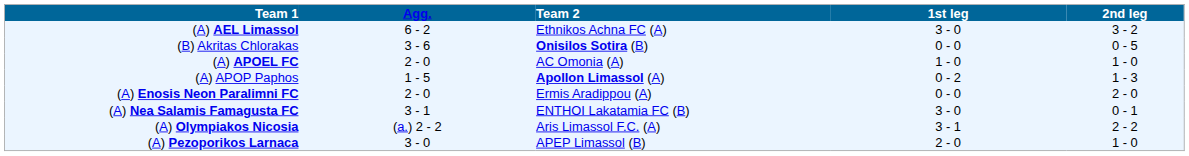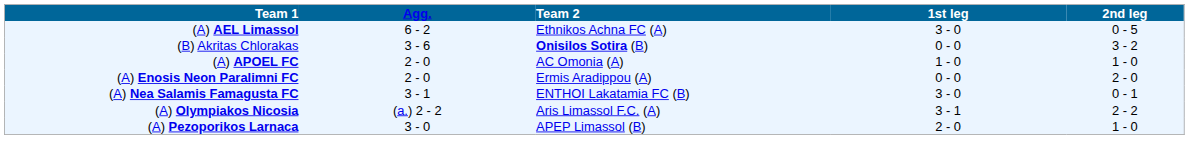(A) AEL Limassol | 2nd leg: 3 - 2 -> 0 - 5
(B) Akritas Chlorakas | 2nd leg: 0 - 5 -> 3 - 2
- row: (A) APOP Paphos | 1 - 5 | Apollon Limassol (A) | 0 - 2 | 1 - 3
